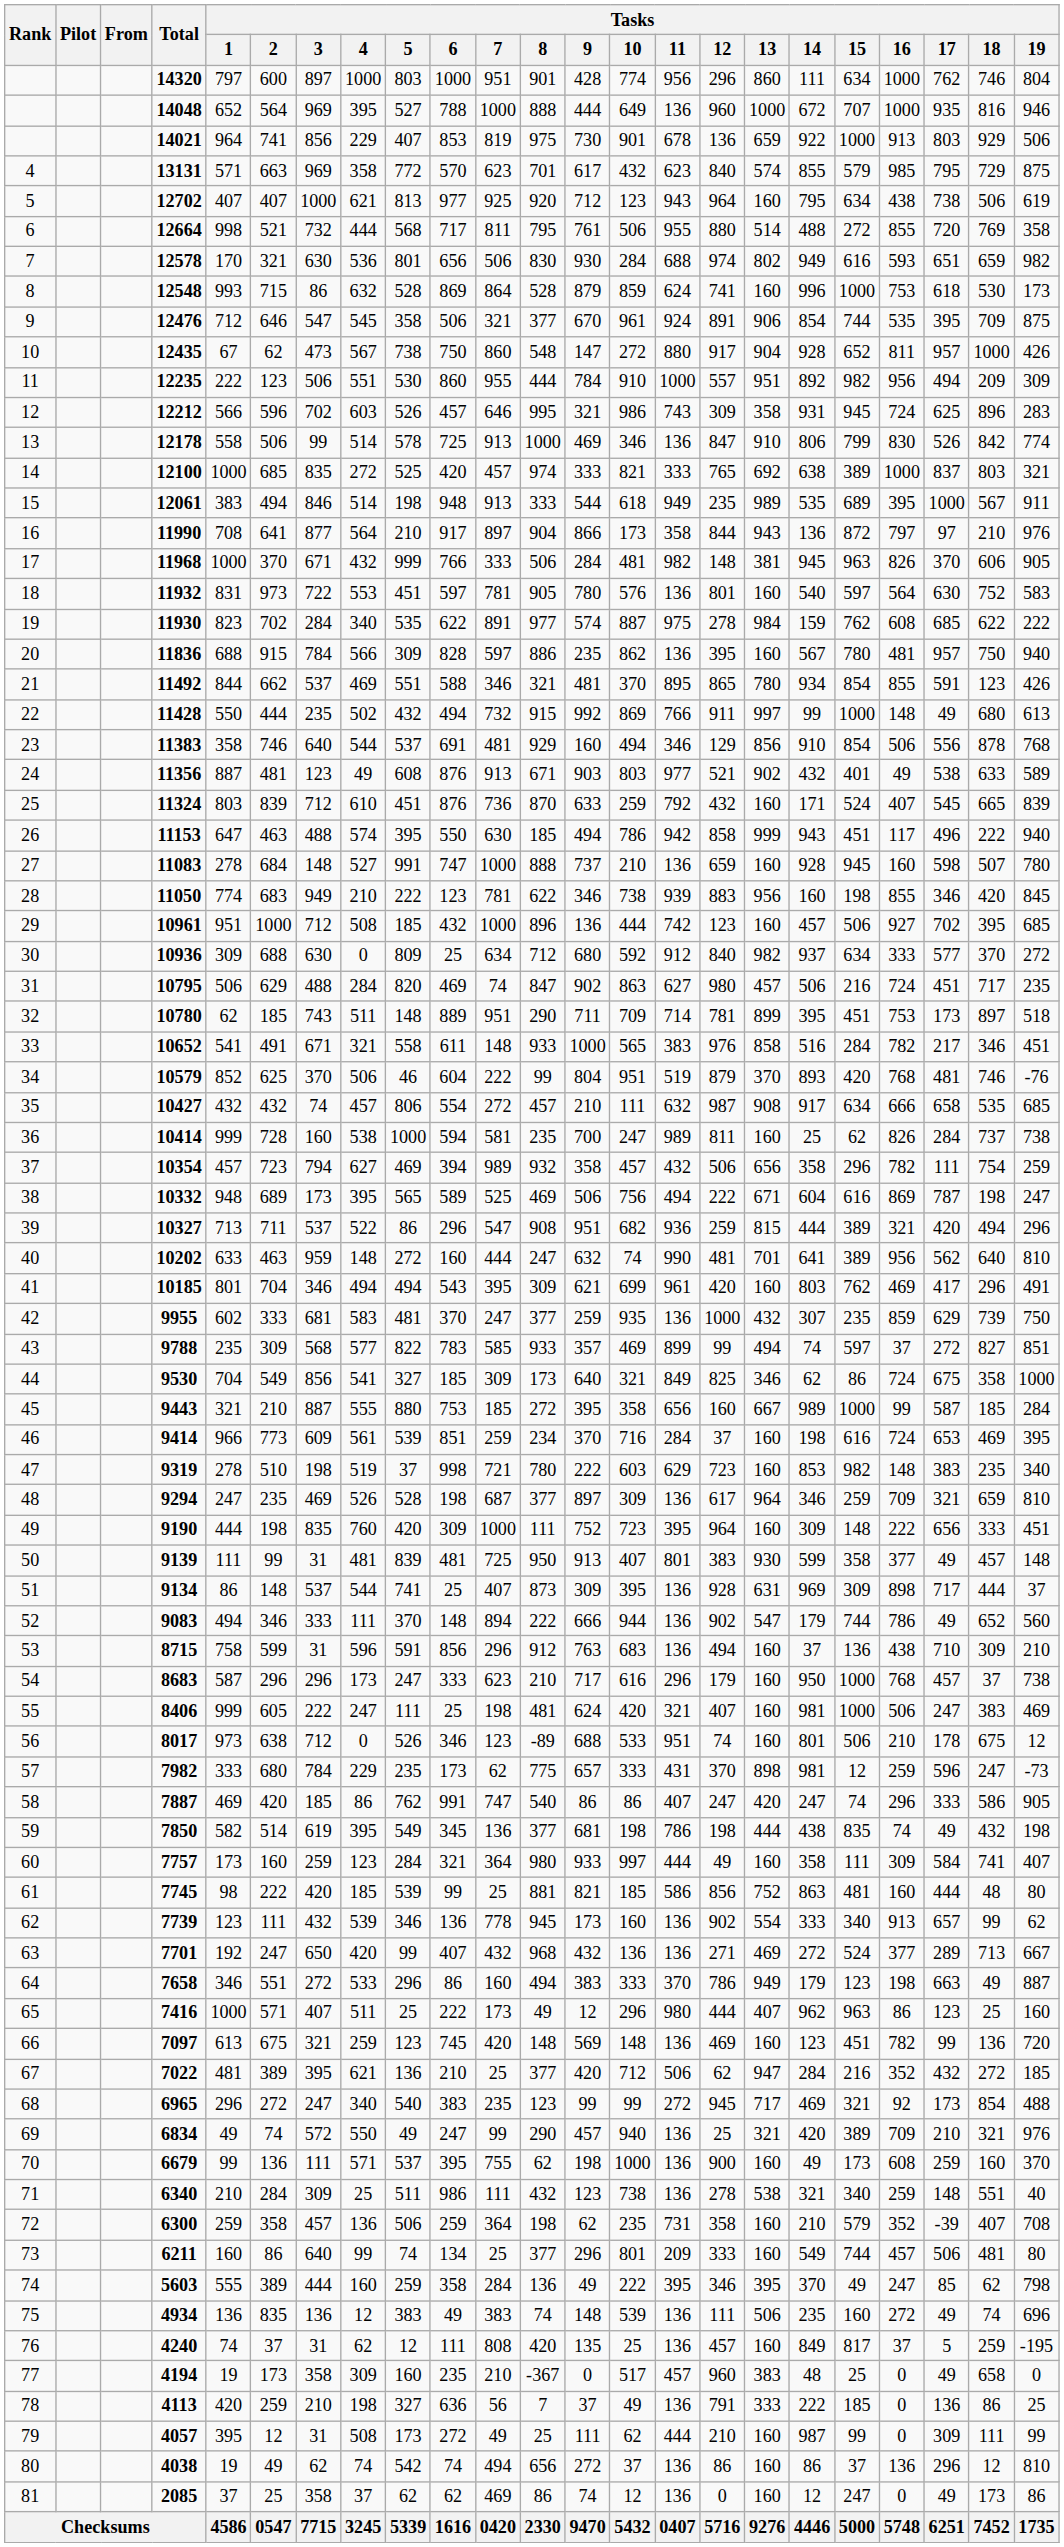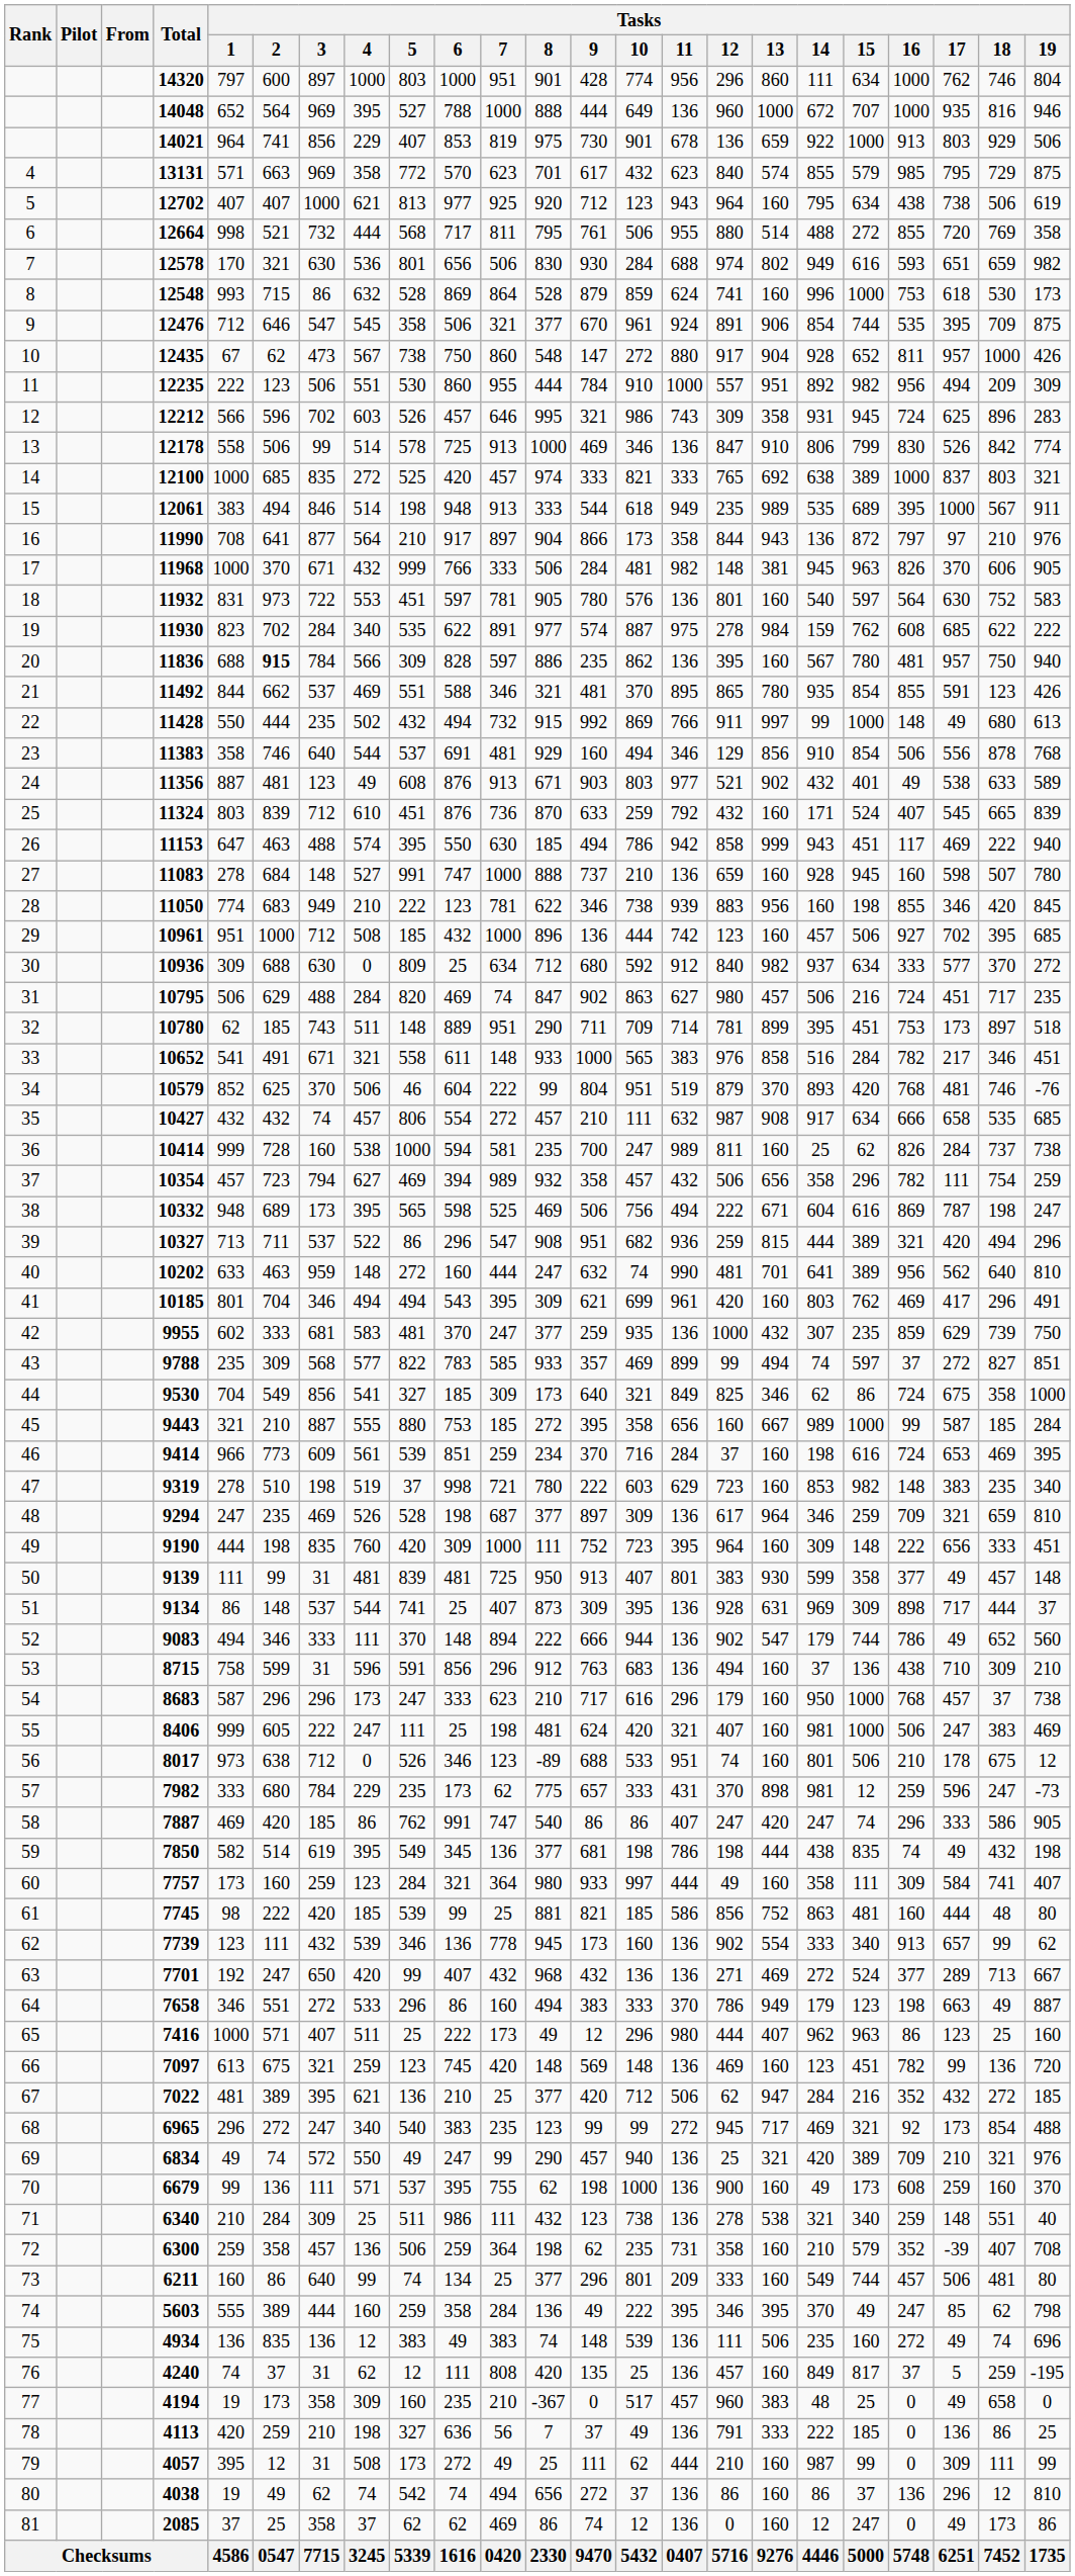11836 | Tasks / 2: normal -> bold
11492 | Tasks / 14: 934 -> 935
11153 | Tasks / 17: 496 -> 469
10332 | Tasks / 6: 589 -> 598
